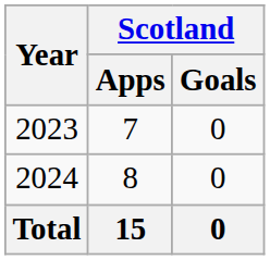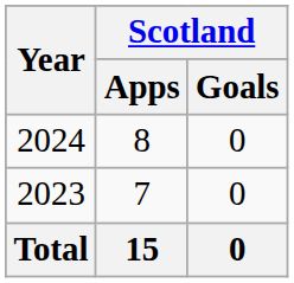rows swapped: 2023 <-> 2024
